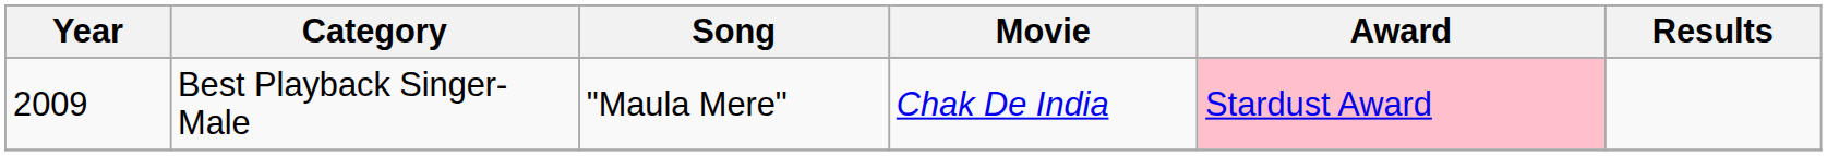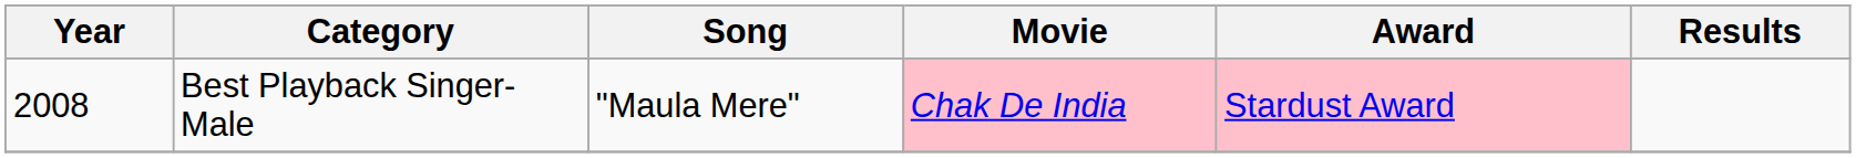Best Playback Singer-Male | Year: 2009 -> 2008
Best Playback Singer-Male | Movie: no background -> pink background
